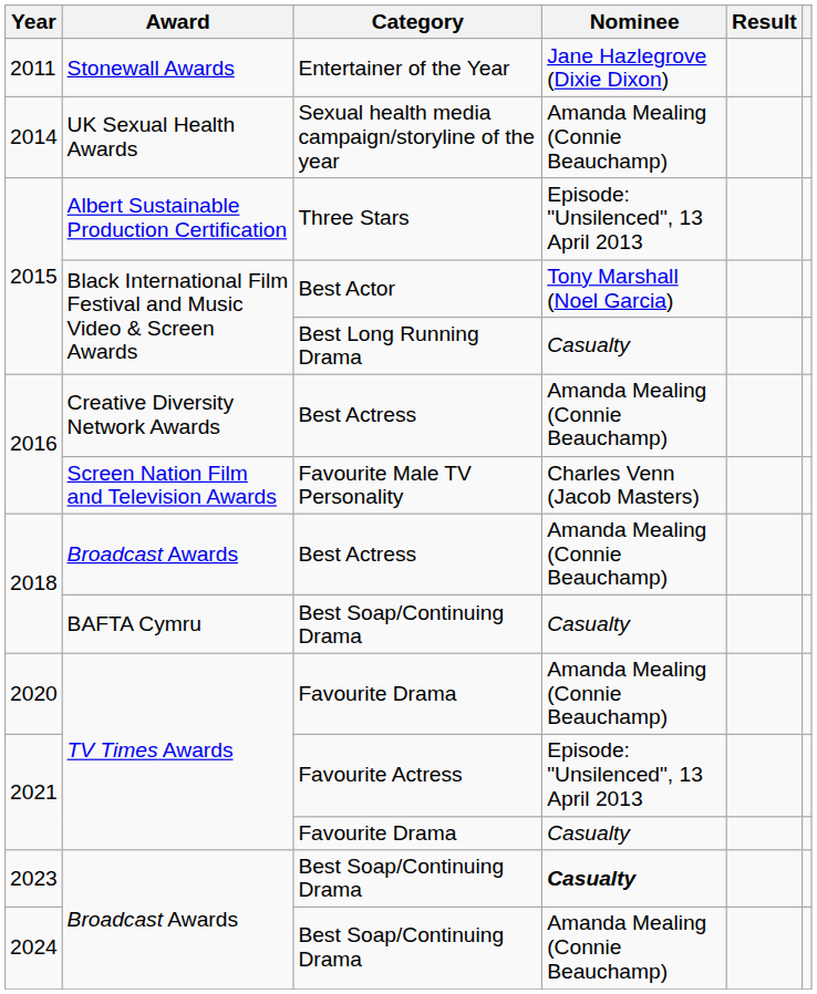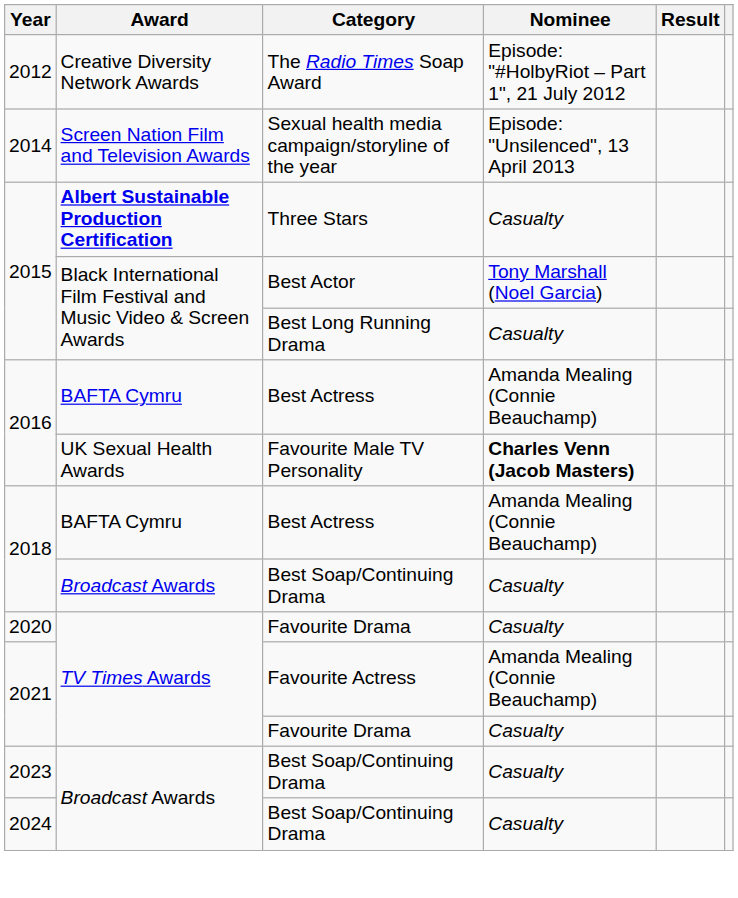- row: 2011 | Stonewall Awards | Entertainer of the Year | Jane Hazlegrove (Dixie Dixon)
+ row: 2012 | Creative Diversity Network Awards | The Radio Times Soap Award | Episode: "#HolbyRiot – Part 1", 21 July 2012
Sexual health media campaign/storyline of the year | Award: UK Sexual Health Awards -> Screen Nation Film and Television Awards
Sexual health media campaign/storyline of the year | Nominee: Amanda Mealing (Connie Beauchamp) -> Episode: "Unsilenced", 13 April 2013
Three Stars | Award: normal -> bold
Three Stars | Nominee: Episode: "Unsilenced", 13 April 2013 -> Casualty
2016 / Best Actress | Award: Creative Diversity Network Awards -> BAFTA Cymru
Favourite Male TV Personality | Award: Screen Nation Film and Television Awards -> UK Sexual Health Awards
Favourite Male TV Personality | Nominee: normal -> bold
2018 / Best Actress | Award: Broadcast Awards -> BAFTA Cymru
2018 / Best Soap/Continuing Drama | Award: BAFTA Cymru -> Broadcast Awards
2020 / Favourite Drama | Nominee: Amanda Mealing (Connie Beauchamp) -> Casualty
Favourite Actress | Nominee: Episode: "Unsilenced", 13 April 2013 -> Amanda Mealing (Connie Beauchamp)
2023 / Best Soap/Continuing Drama | Nominee: bold -> normal
2024 / Best Soap/Continuing Drama | Nominee: Amanda Mealing (Connie Beauchamp) -> Casualty
